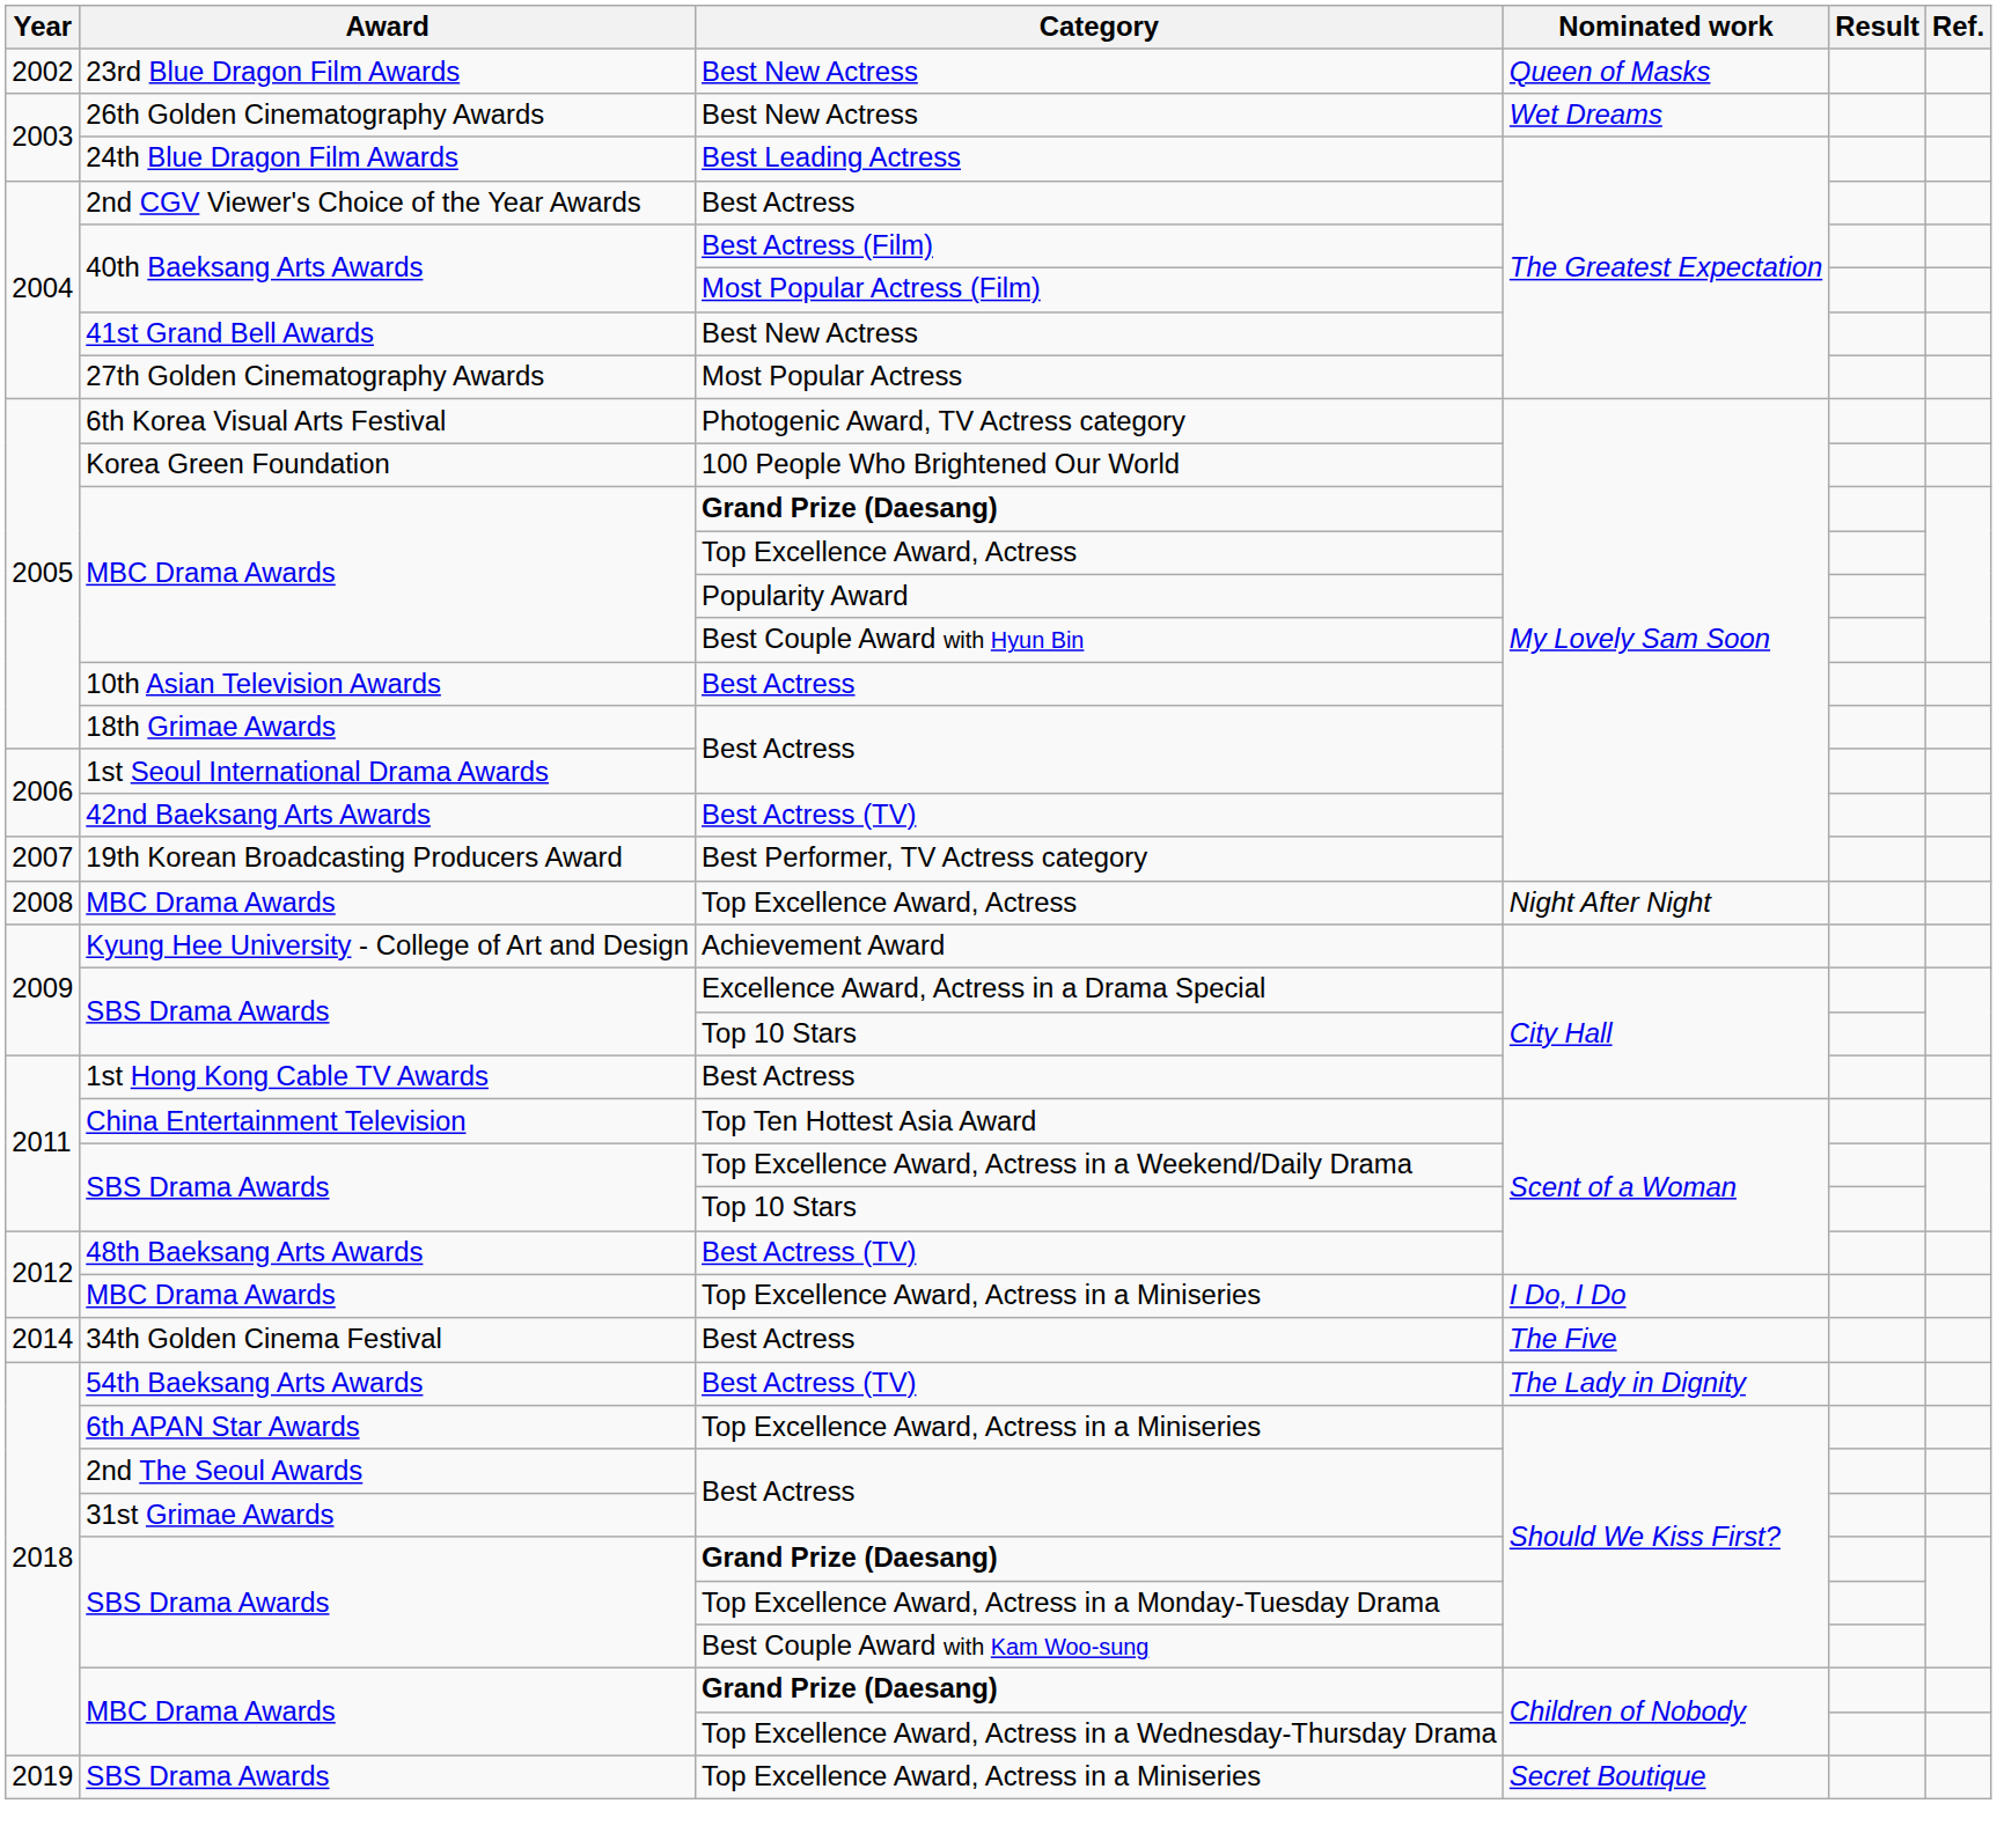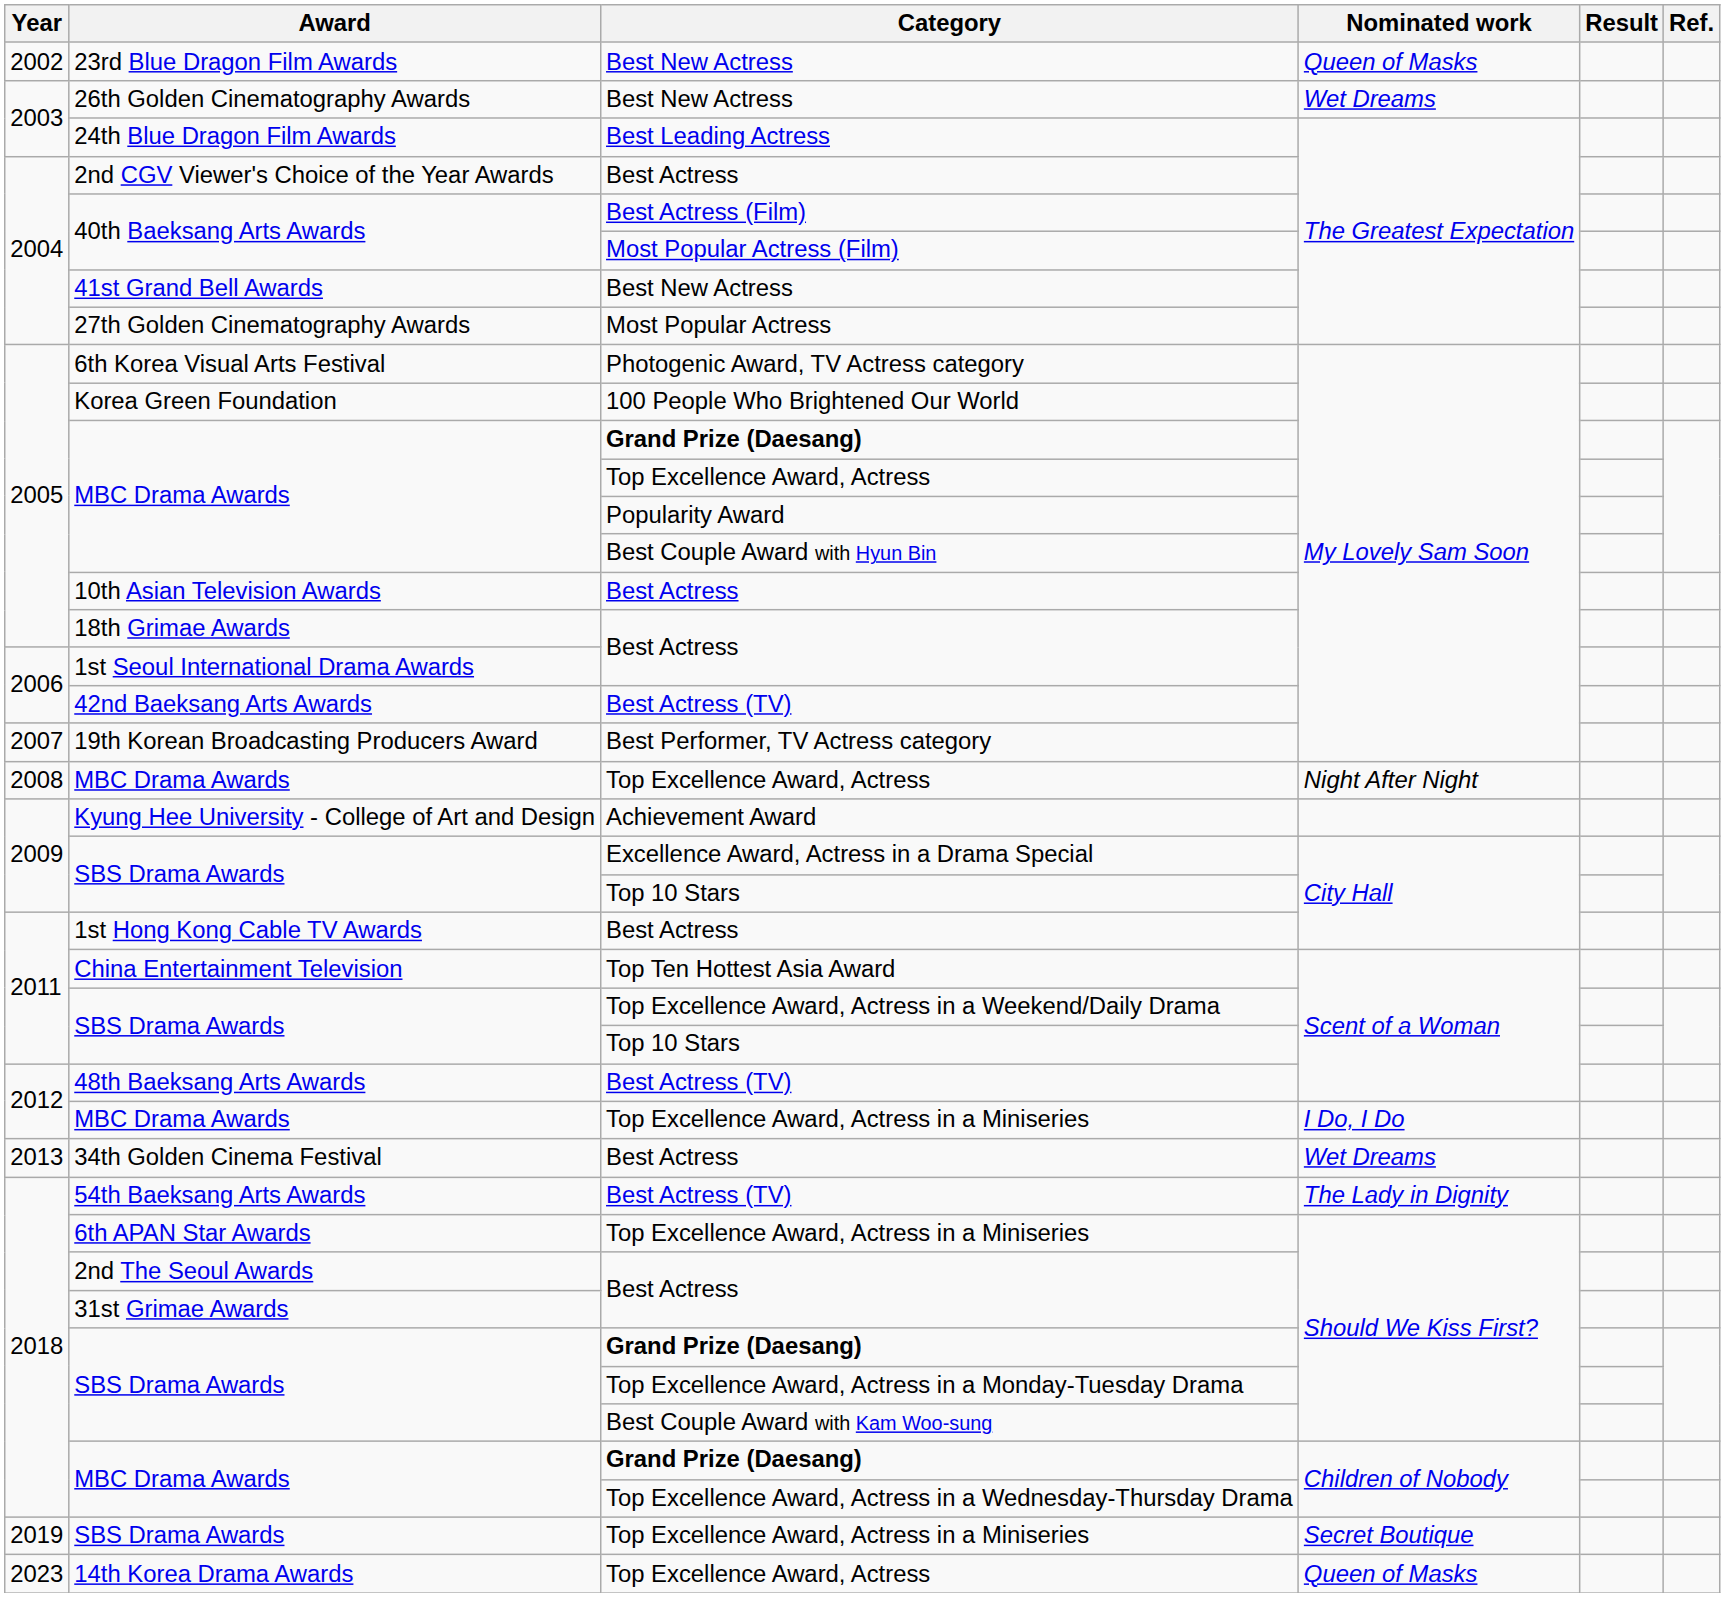34th Golden Cinema Festival | Year: 2014 -> 2013
34th Golden Cinema Festival | Nominated work: The Five -> Wet Dreams
+ row: 2023 | 14th Korea Drama Awards | Top Excellence Award, Actress | Queen of Masks
